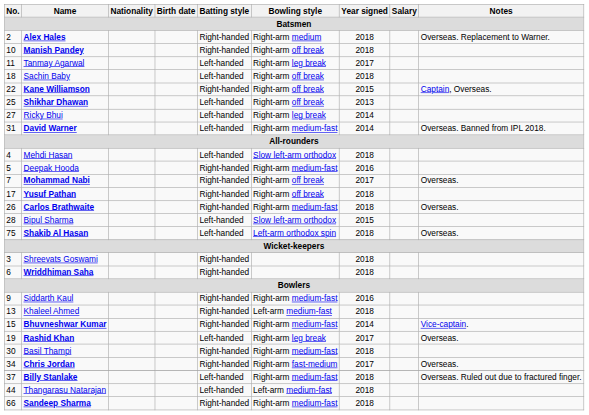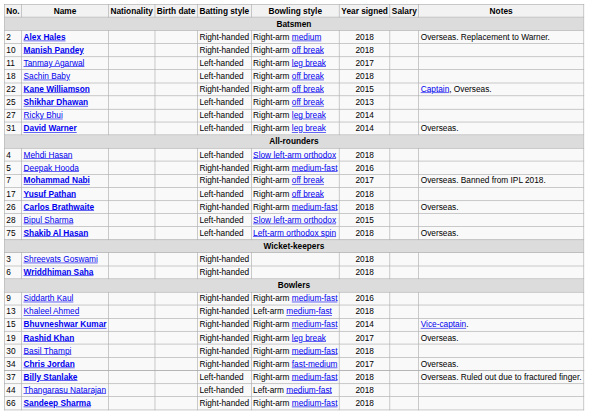David Warner | Bowling style: Right-arm medium-fast -> Right-arm leg break
David Warner | Notes: Overseas. Banned from IPL 2018. -> Overseas.
Mohammad Nabi | Notes: Overseas. -> Overseas. Banned from IPL 2018.
Yusuf Pathan | Batting style: Right-handed -> Left-handed
Rashid Khan | Batting style: Left-handed -> Right-handed
